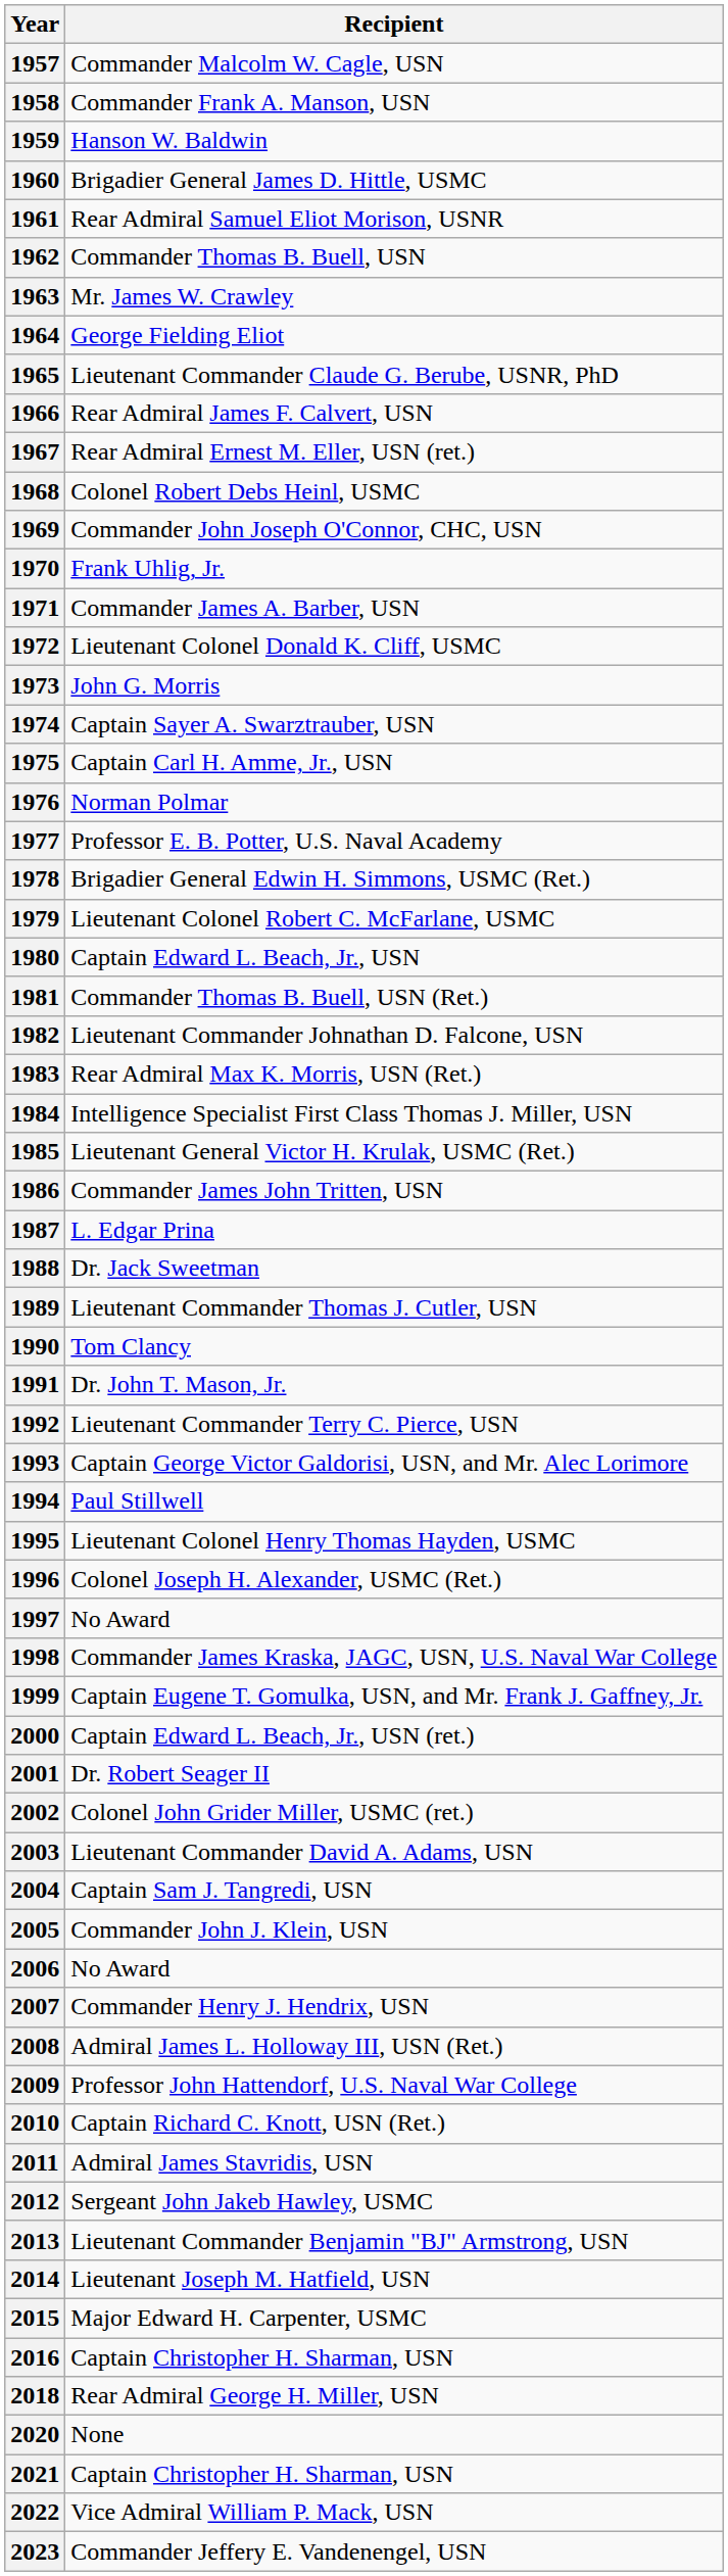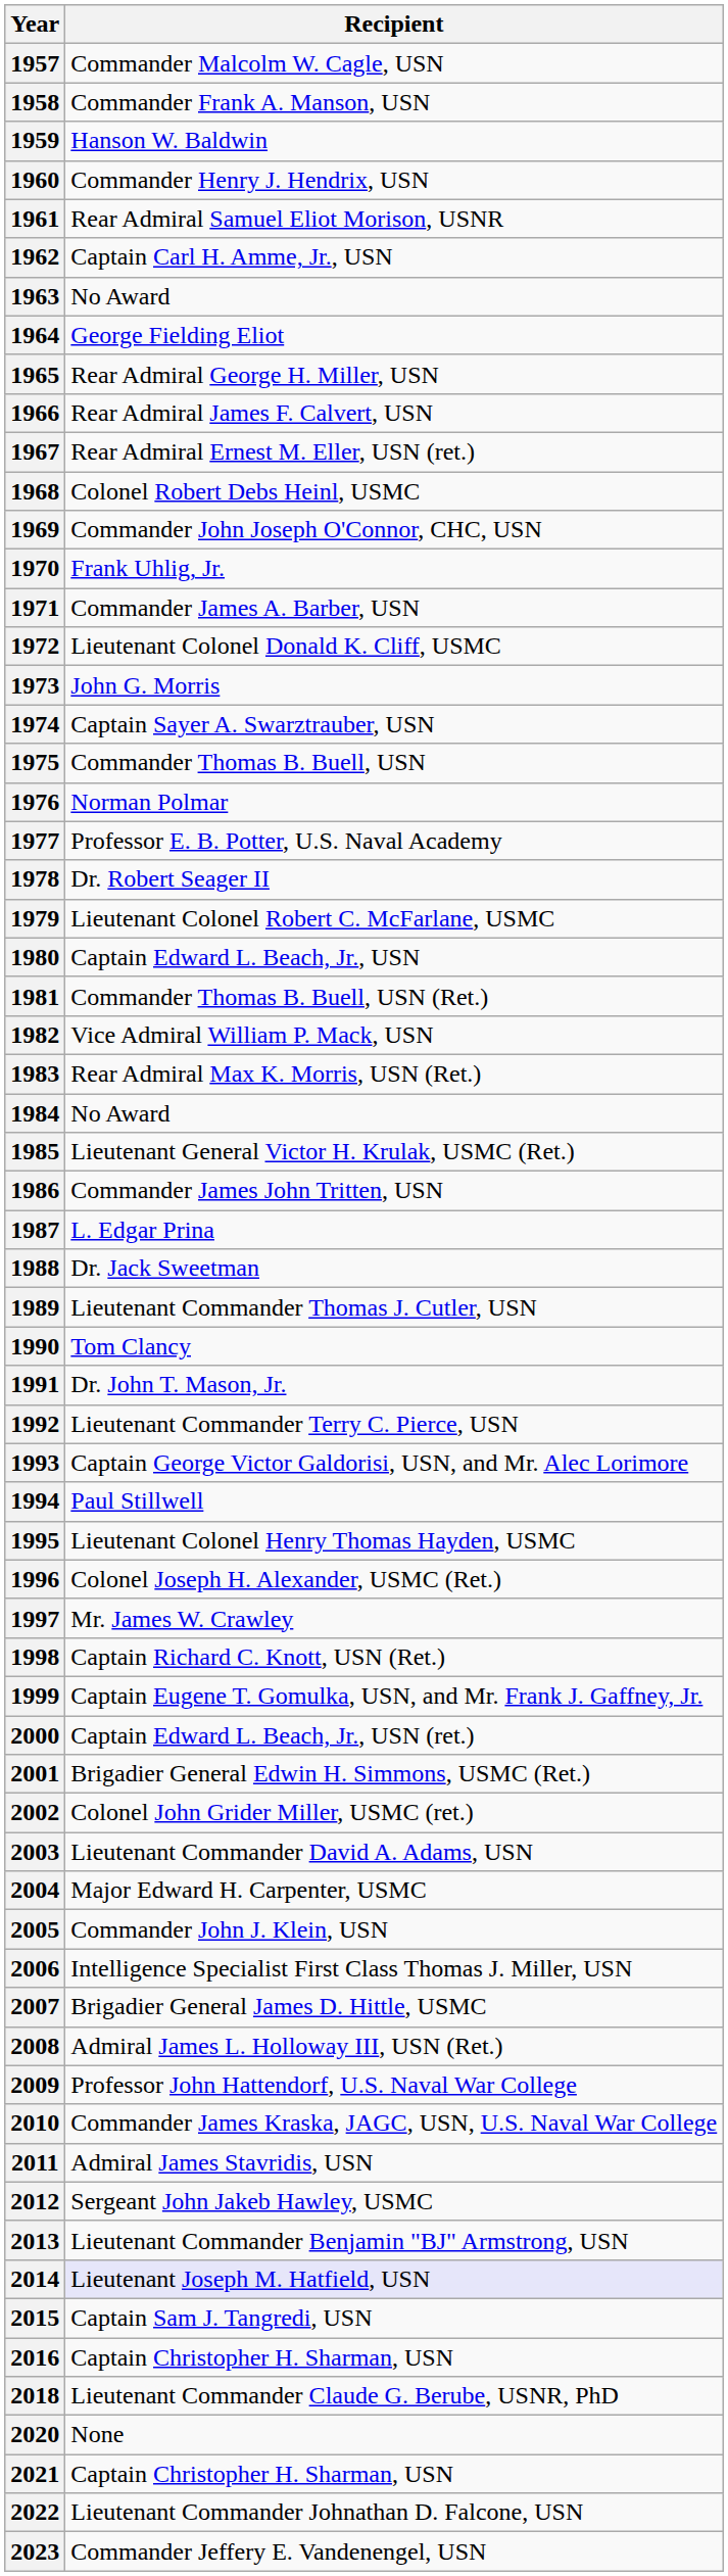1960 | Recipient: Brigadier General James D. Hittle, USMC -> Commander Henry J. Hendrix, USN
1962 | Recipient: Commander Thomas B. Buell, USN -> Captain Carl H. Amme, Jr., USN
1963 | Recipient: Mr. James W. Crawley -> No Award
1965 | Recipient: Lieutenant Commander Claude G. Berube, USNR, PhD -> Rear Admiral George H. Miller, USN
1975 | Recipient: Captain Carl H. Amme, Jr., USN -> Commander Thomas B. Buell, USN
1978 | Recipient: Brigadier General Edwin H. Simmons, USMC (Ret.) -> Dr. Robert Seager II
1982 | Recipient: Lieutenant Commander Johnathan D. Falcone, USN -> Vice Admiral William P. Mack, USN
1984 | Recipient: Intelligence Specialist First Class Thomas J. Miller, USN -> No Award
1997 | Recipient: No Award -> Mr. James W. Crawley
1998 | Recipient: Commander James Kraska, JAGC, USN, U.S. Naval War College -> Captain Richard C. Knott, USN (Ret.)
2001 | Recipient: Dr. Robert Seager II -> Brigadier General Edwin H. Simmons, USMC (Ret.)
2004 | Recipient: Captain Sam J. Tangredi, USN -> Major Edward H. Carpenter, USMC
2006 | Recipient: No Award -> Intelligence Specialist First Class Thomas J. Miller, USN
2007 | Recipient: Commander Henry J. Hendrix, USN -> Brigadier General James D. Hittle, USMC
2010 | Recipient: Captain Richard C. Knott, USN (Ret.) -> Commander James Kraska, JAGC, USN, U.S. Naval War College
2014 | Recipient: no background -> lavender background
2015 | Recipient: Major Edward H. Carpenter, USMC -> Captain Sam J. Tangredi, USN
2018 | Recipient: Rear Admiral George H. Miller, USN -> Lieutenant Commander Claude G. Berube, USNR, PhD
2022 | Recipient: Vice Admiral William P. Mack, USN -> Lieutenant Commander Johnathan D. Falcone, USN
